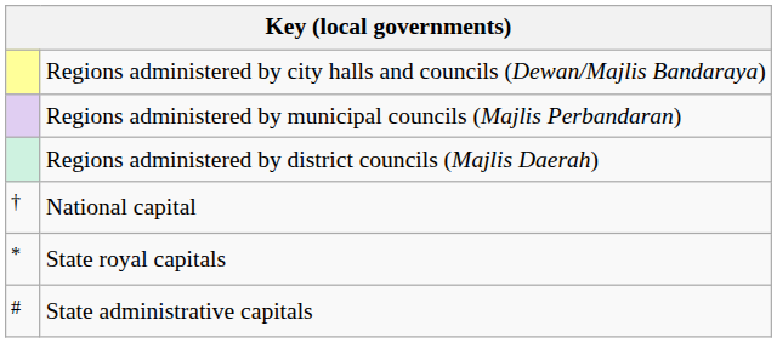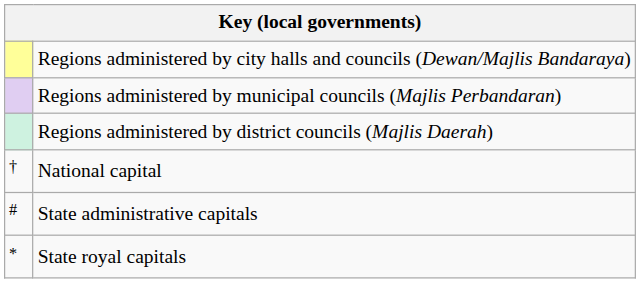rows swapped: State administrative capitals <-> State royal capitals
